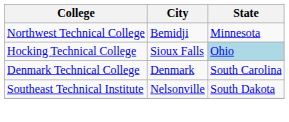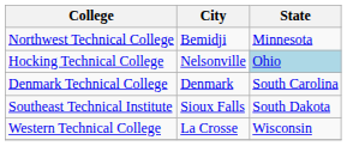Hocking Technical College | City: Sioux Falls -> Nelsonville
Southeast Technical Institute | City: Nelsonville -> Sioux Falls
+ row: Western Technical College | La Crosse | Wisconsin
